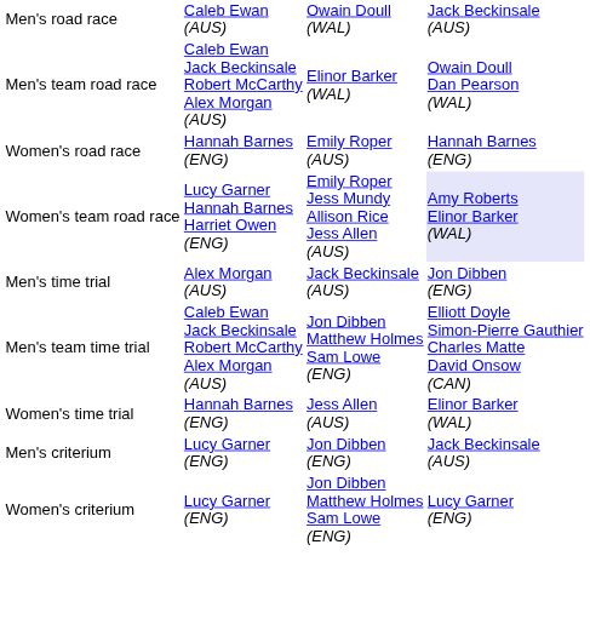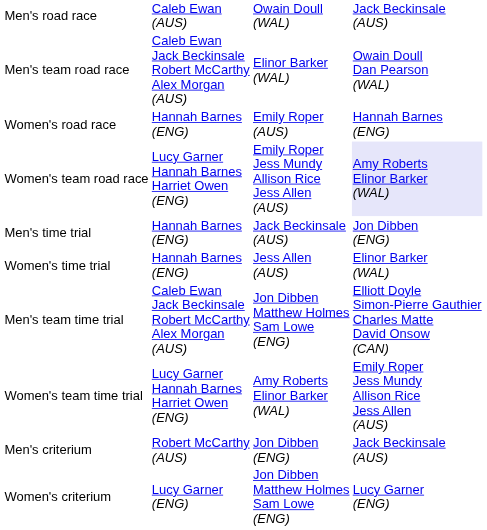Men's time trial | column 2: Alex Morgan (AUS) -> Hannah Barnes (ENG)
rows swapped: Men's team time trial <-> Women's time trial
+ row: Women's team time trial | Lucy Garner Hannah Barnes Harriet Owen (ENG) | Amy Roberts Elinor Barker (WAL) | Emily Roper Jess Mundy Allison Rice Jess Allen (AUS)
Men's criterium | column 2: Lucy Garner (ENG) -> Robert McCarthy (AUS)
